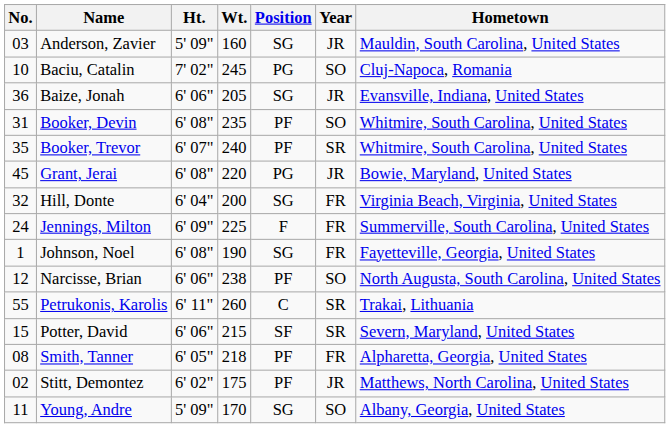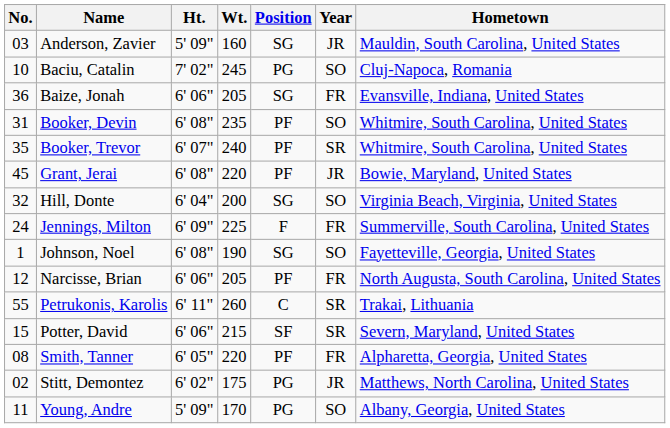Baize, Jonah | Year: JR -> FR
Grant, Jerai | Position: PG -> PF
Hill, Donte | Year: FR -> SO
Johnson, Noel | Year: FR -> SO
Narcisse, Brian | Wt.: 238 -> 205
Narcisse, Brian | Year: SO -> FR
Smith, Tanner | Wt.: 218 -> 220
Stitt, Demontez | Position: PF -> PG
Young, Andre | Position: SG -> PG
